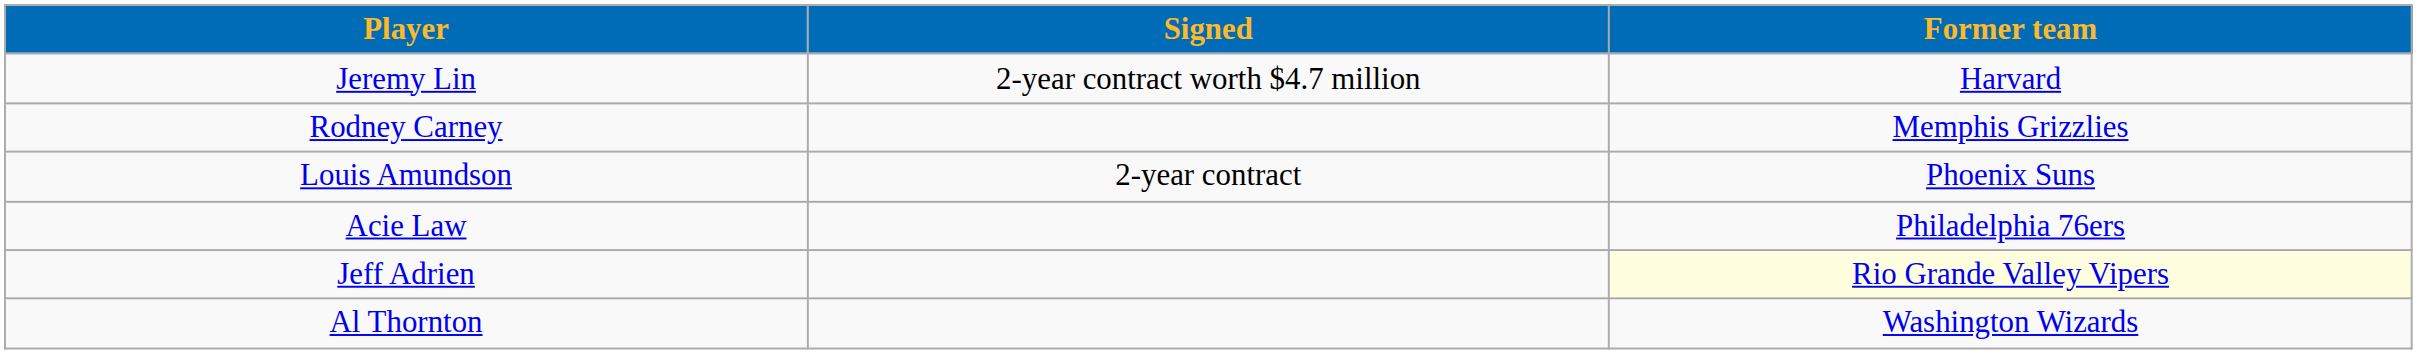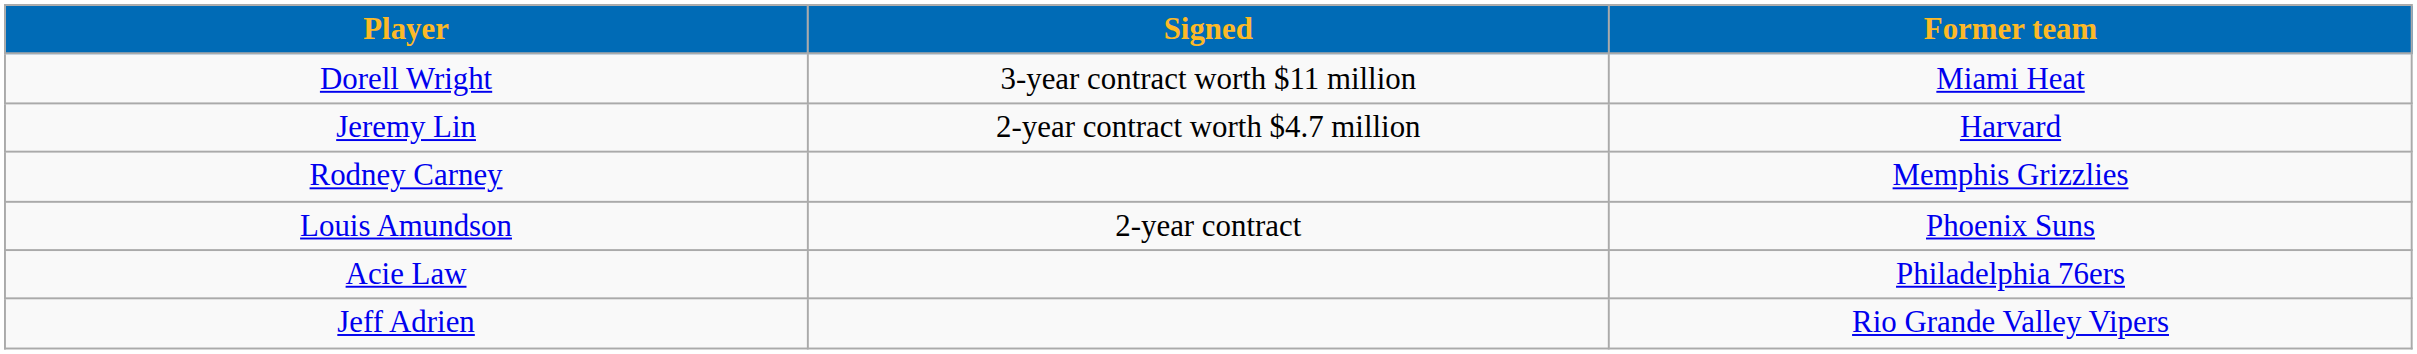+ row: Dorell Wright | 3-year contract worth $11 million | Miami Heat
Jeff Adrien | Former team: lightyellow background -> no background
- row: Al Thornton | Washington Wizards
